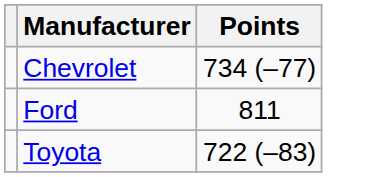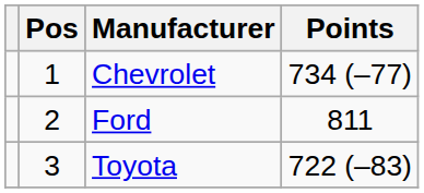+ column: Pos | 1 | 2 | 3
